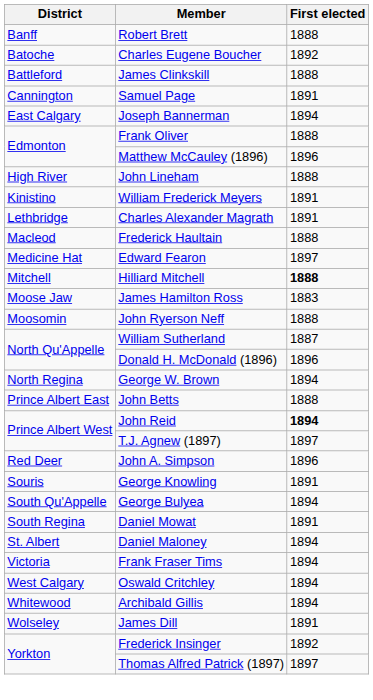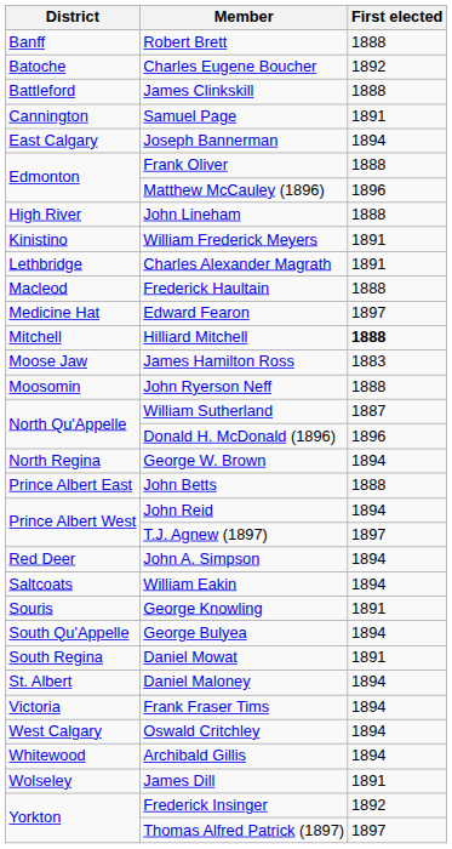John Reid | First elected: bold -> normal
John A. Simpson | First elected: 1896 -> 1894
+ row: Saltcoats | William Eakin | 1894
